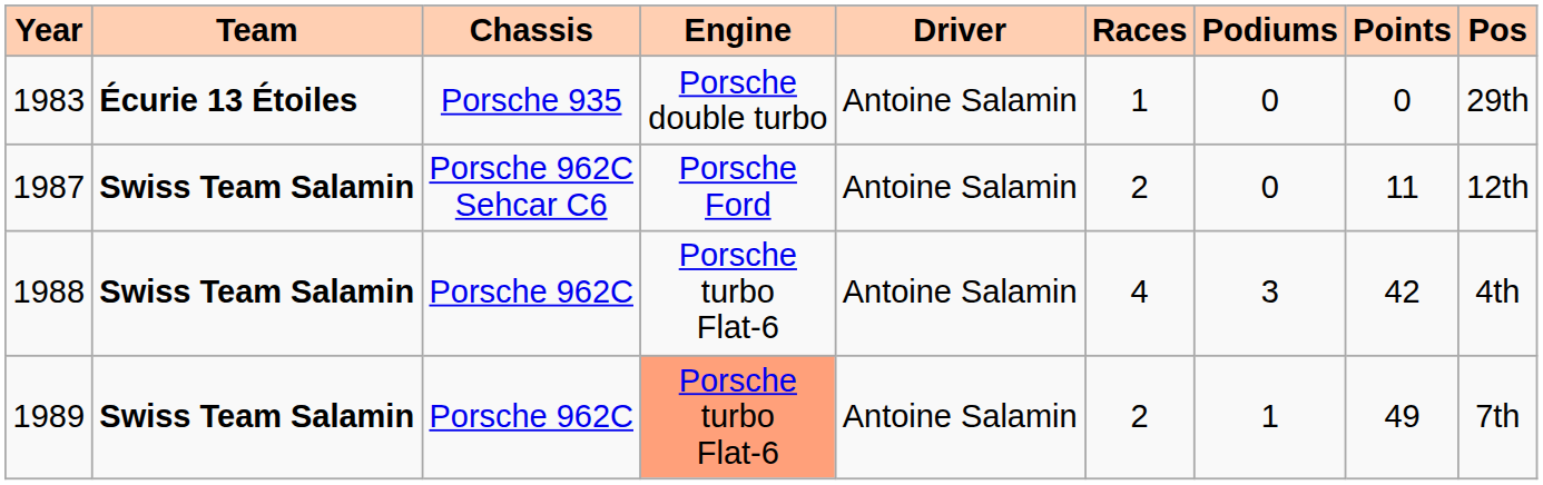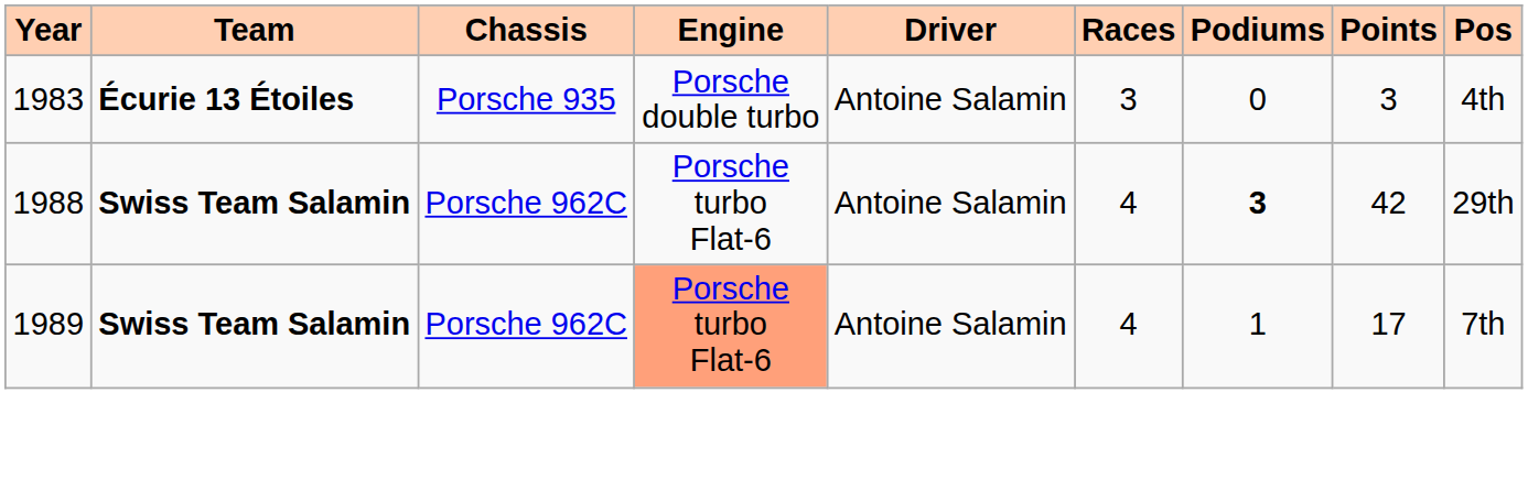1983 | Races: 1 -> 3
1983 | Points: 0 -> 3
1983 | Pos: 29th -> 4th
- row: 1987 | Swiss Team Salamin | Porsche 962C Sehcar C6 | Porsche Ford | Antoine Salamin | 2 | 0 | 11 | 12th
1988 | Podiums: normal -> bold
1988 | Pos: 4th -> 29th
1989 | Races: 2 -> 4
1989 | Points: 49 -> 17
